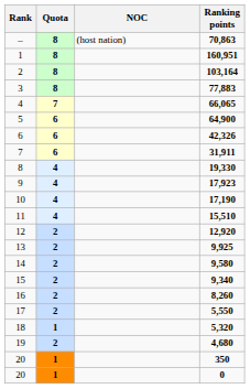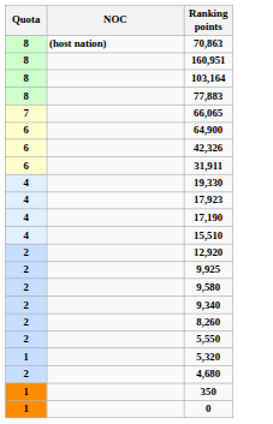- column: Rank | – | 1 | 2 | 3 | 4 | 5 | 6 | 7 | 8 | 9 | 10 | 11 | 12 | 13 | 14 | 15 | 16 | 17 | 18 | 19 | 20 | 20
70,863 | NOC: normal -> bold
